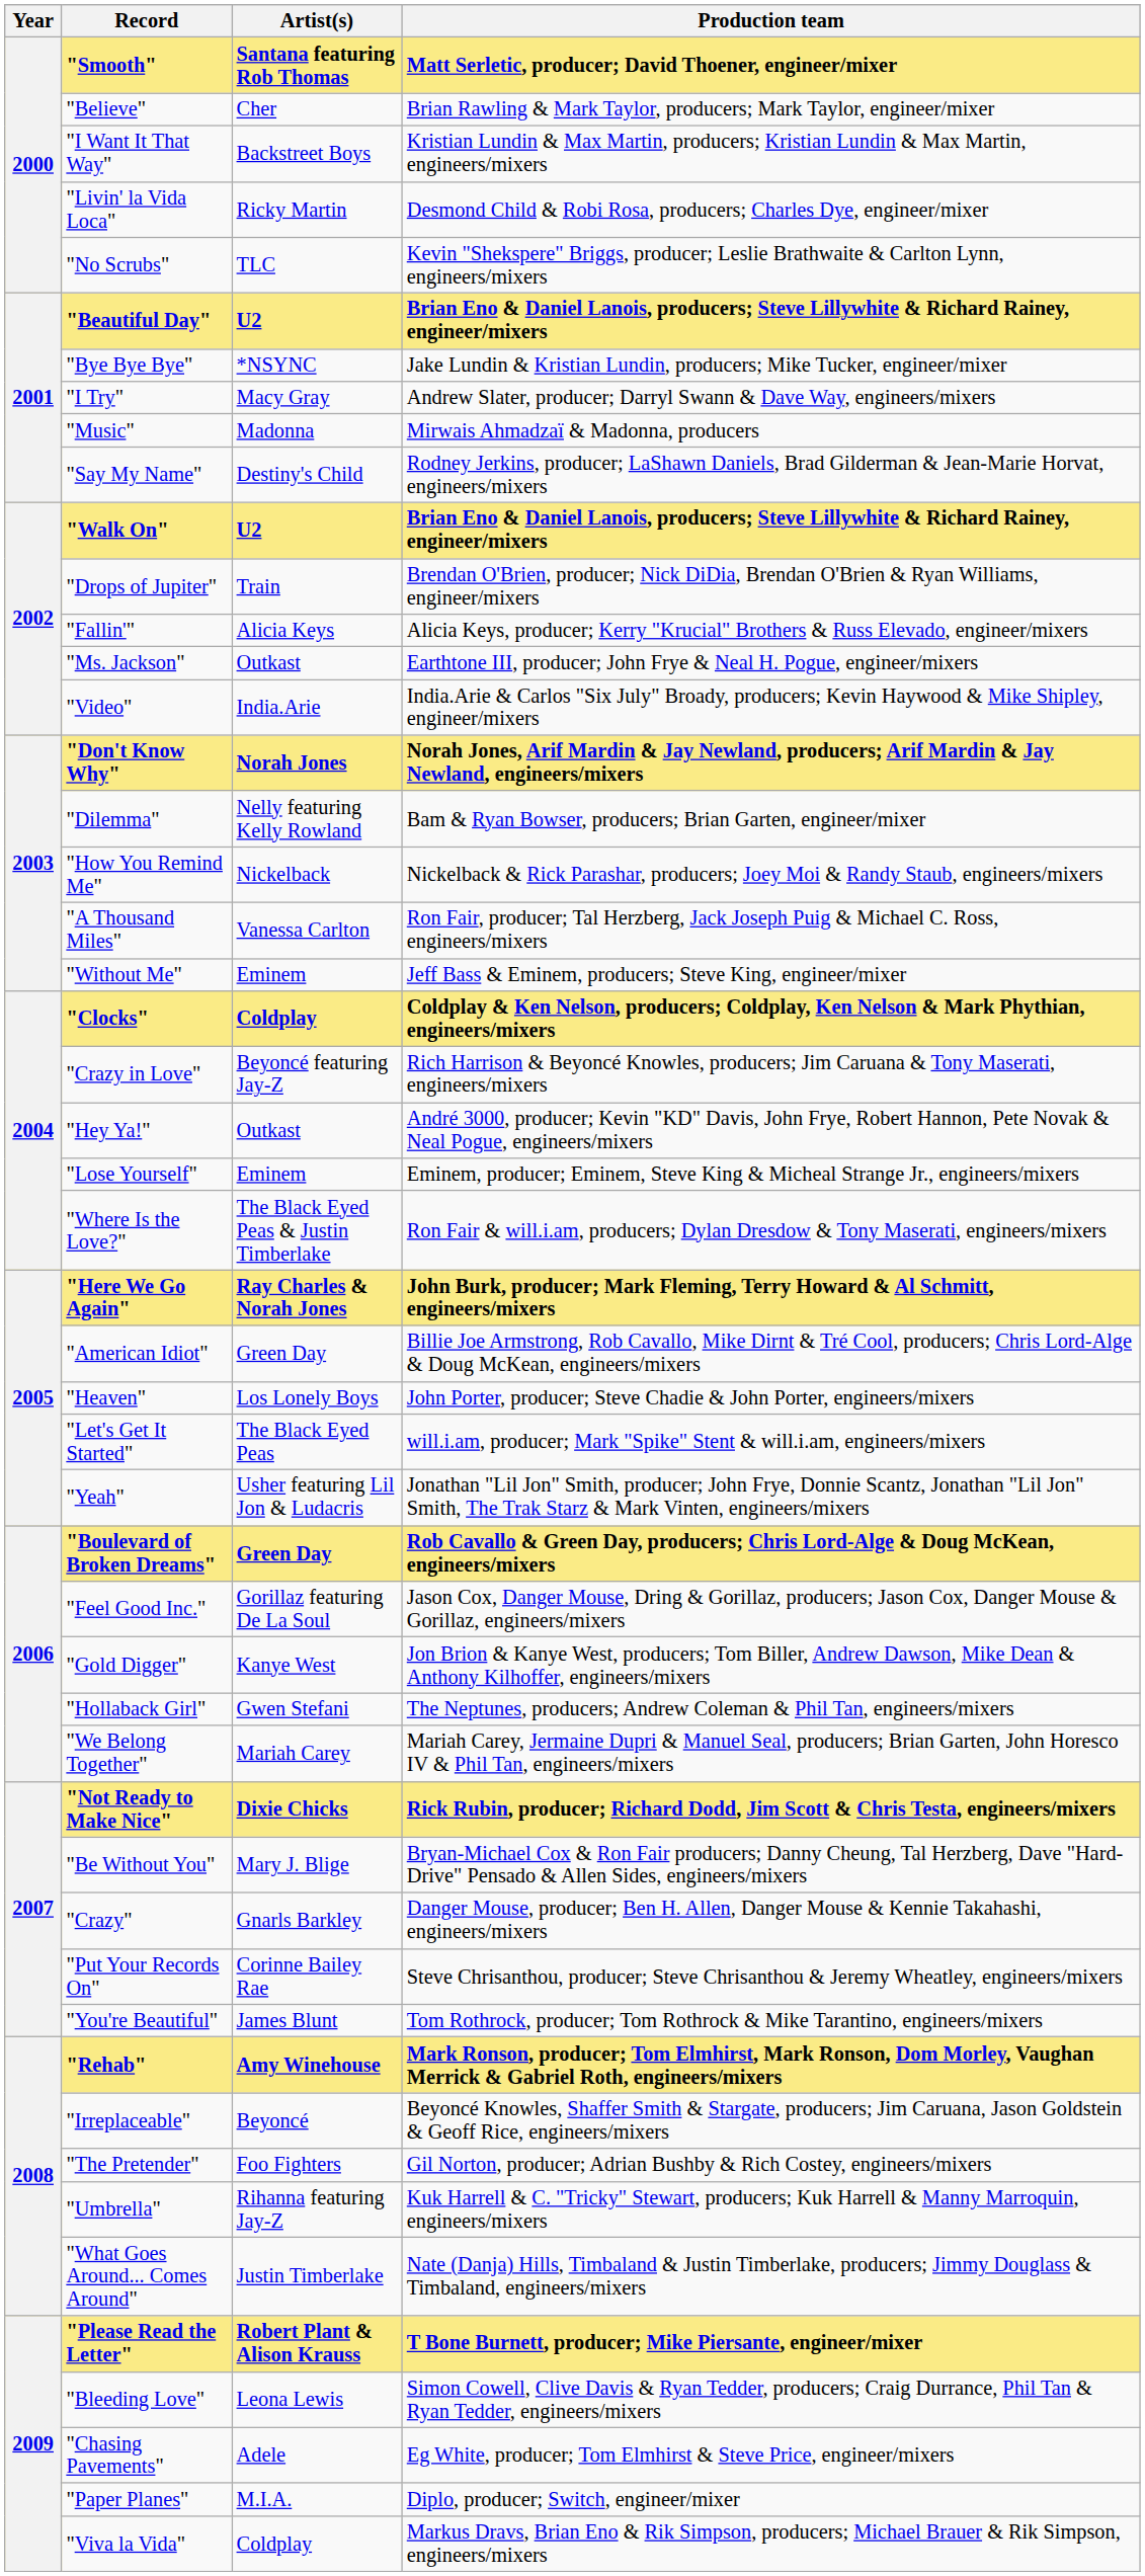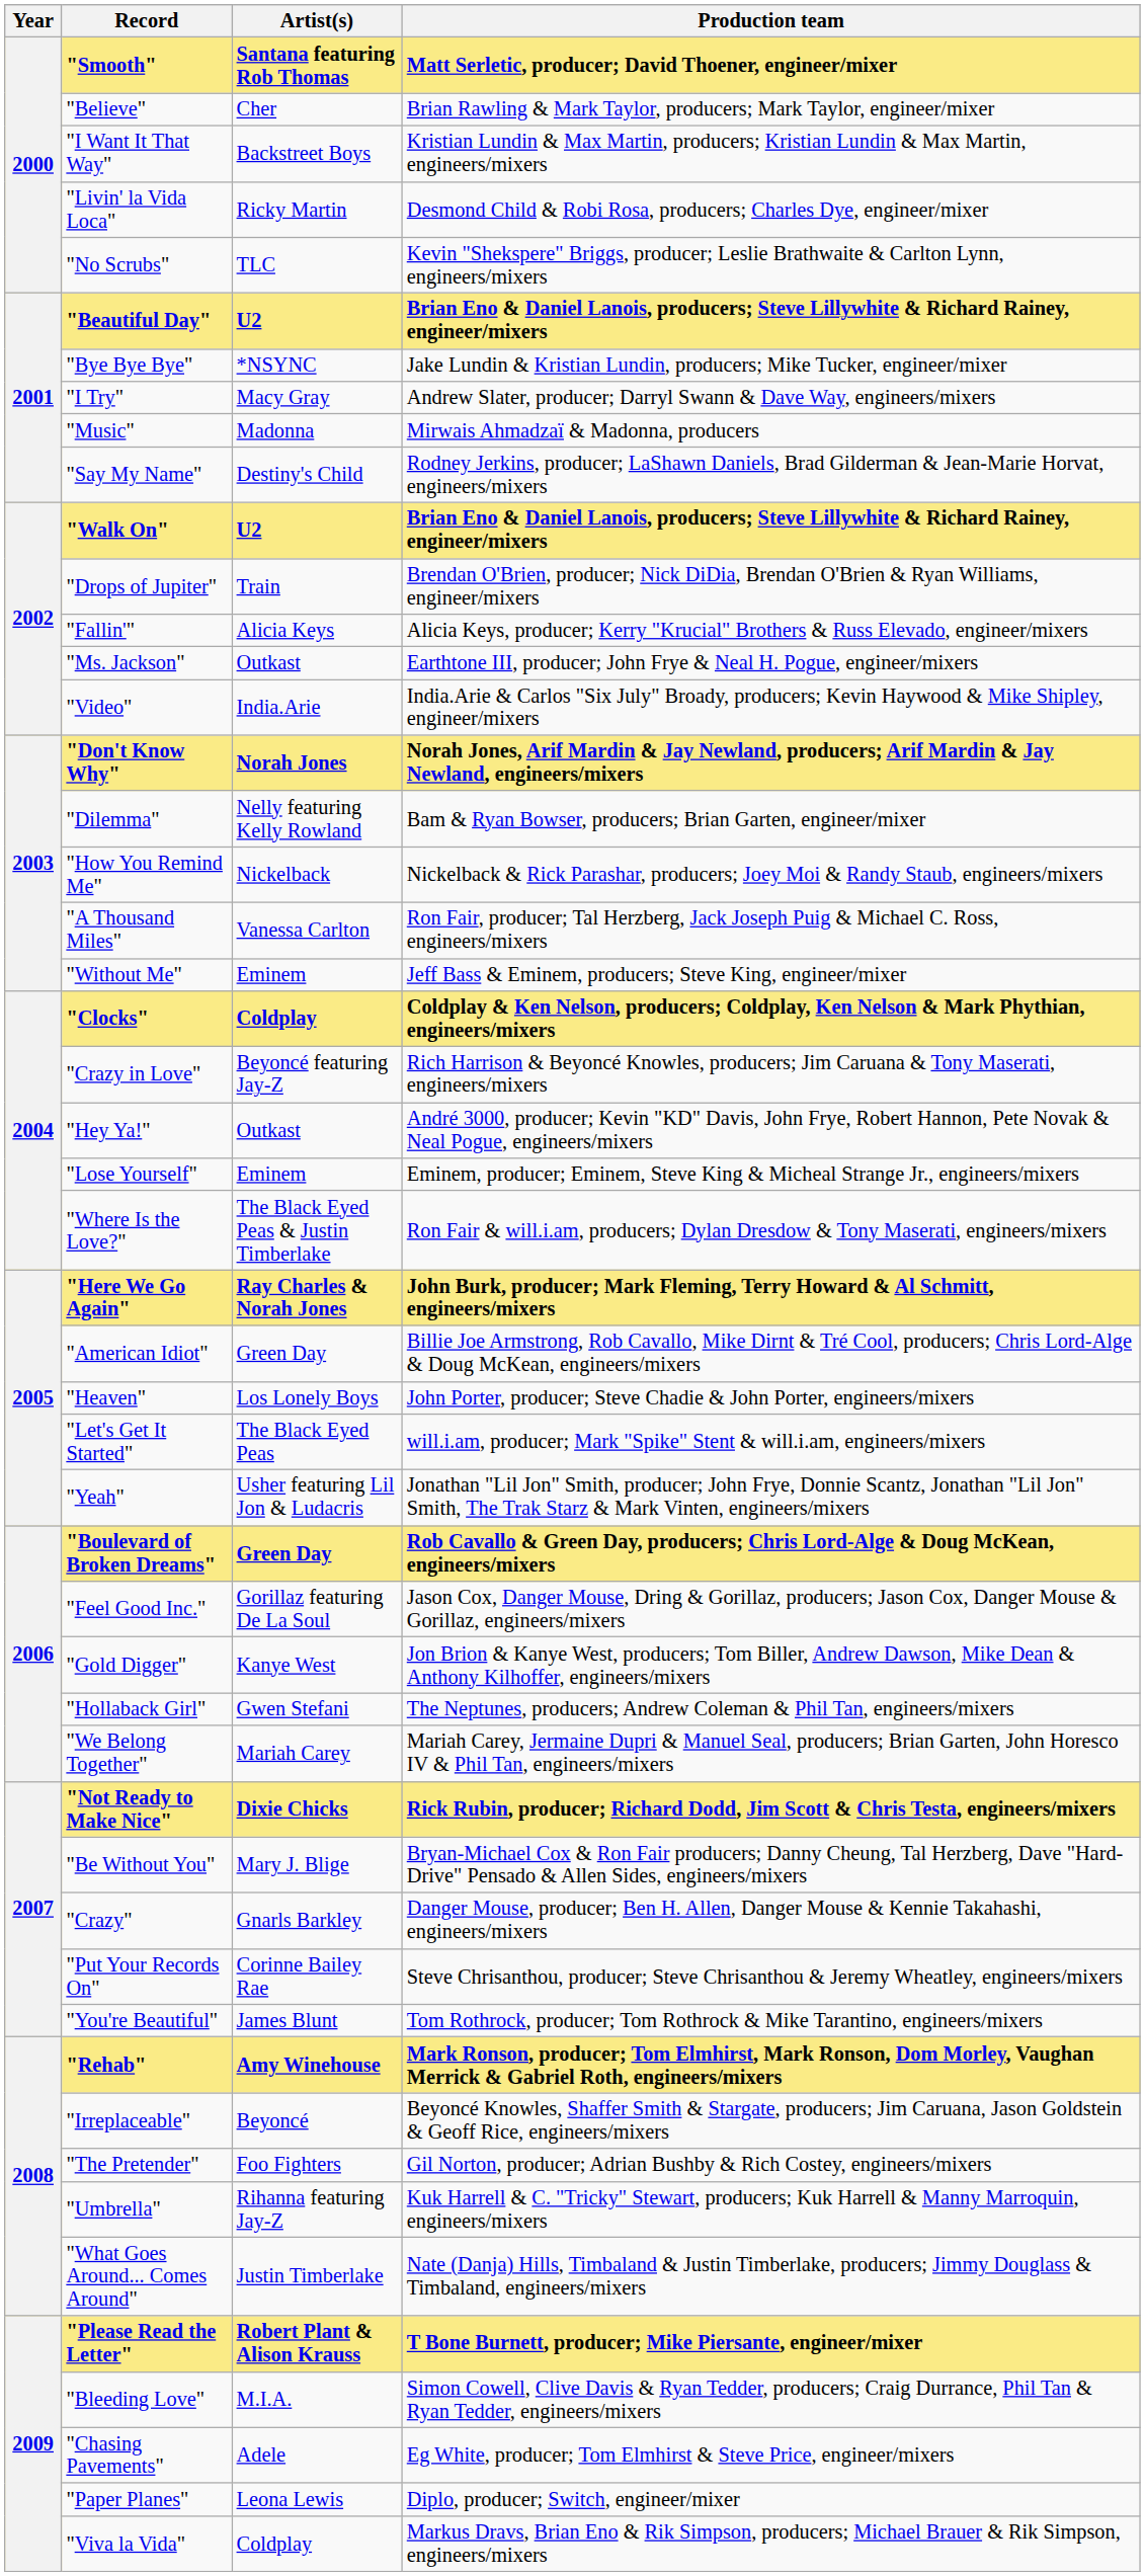"Bleeding Love" | Artist(s): Leona Lewis -> M.I.A.
"Paper Planes" | Artist(s): M.I.A. -> Leona Lewis
